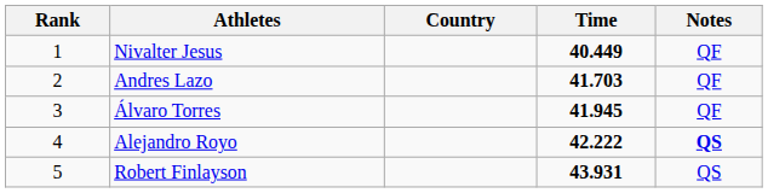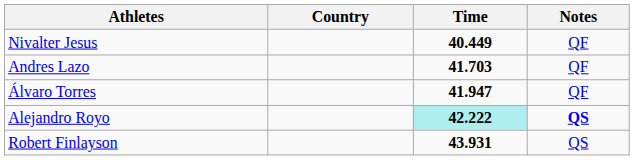- column: Rank | 1 | 2 | 3 | 4 | 5
Álvaro Torres | Time: 41.945 -> 41.947
Alejandro Royo | Time: no background -> paleturquoise background
